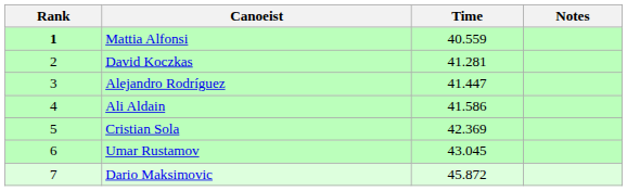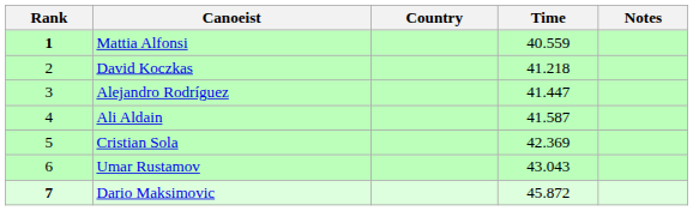+ column: Country
David Koczkas | Time: 41.281 -> 41.218
Ali Aldain | Time: 41.586 -> 41.587
Umar Rustamov | Time: 43.045 -> 43.043
Dario Maksimovic | Rank: normal -> bold
